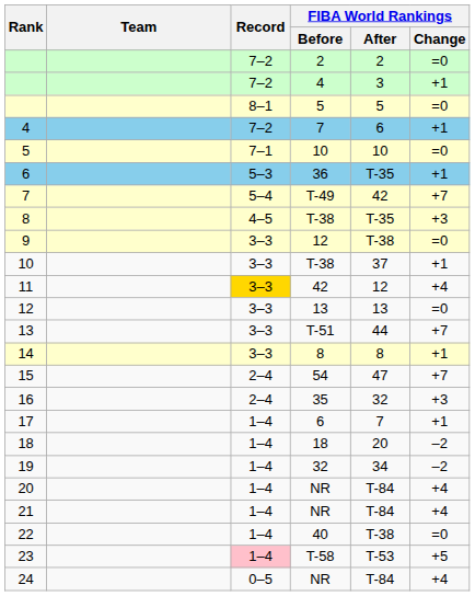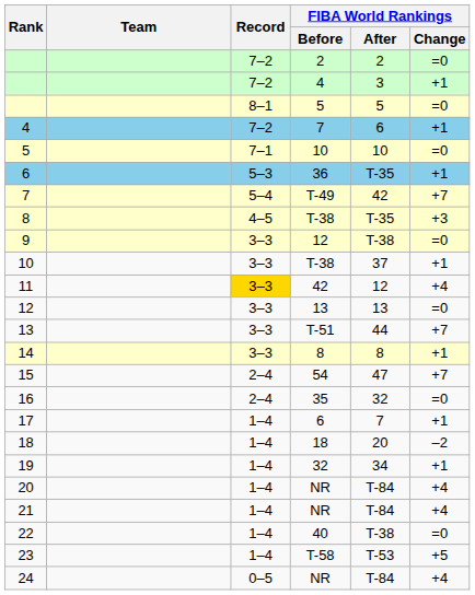16 | FIBA World Rankings / Change: +3 -> =0
19 | FIBA World Rankings / Change: –2 -> +1
23 | Record: pink background -> no background
